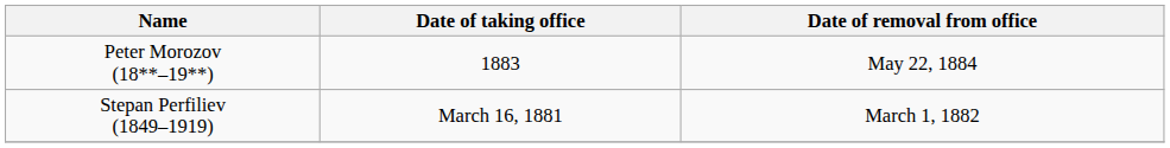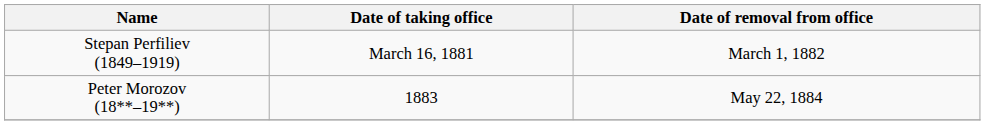rows swapped: Stepan Perfiliev (1849–1919) <-> Peter Morozov (18**–19**)
